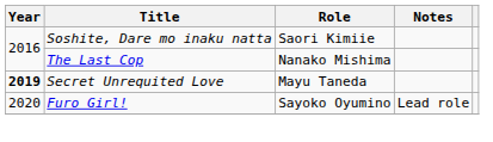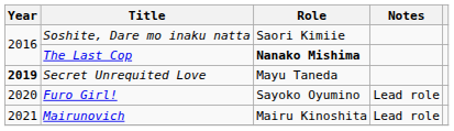The Last Cop | Role: normal -> bold
+ row: 2021 | Mairunovich | Mairu Kinoshita | Lead role
